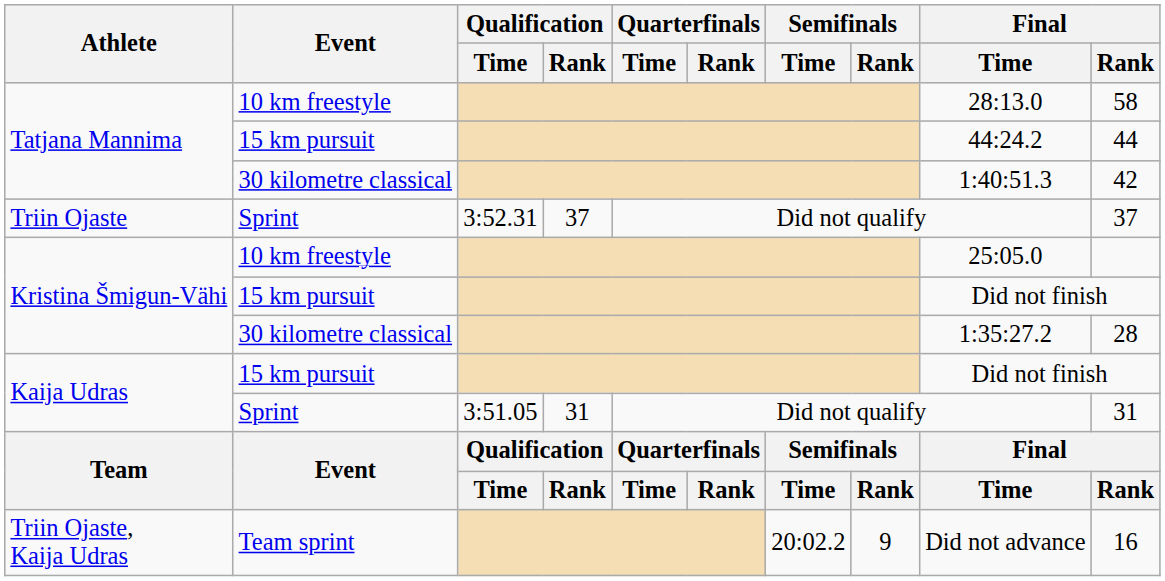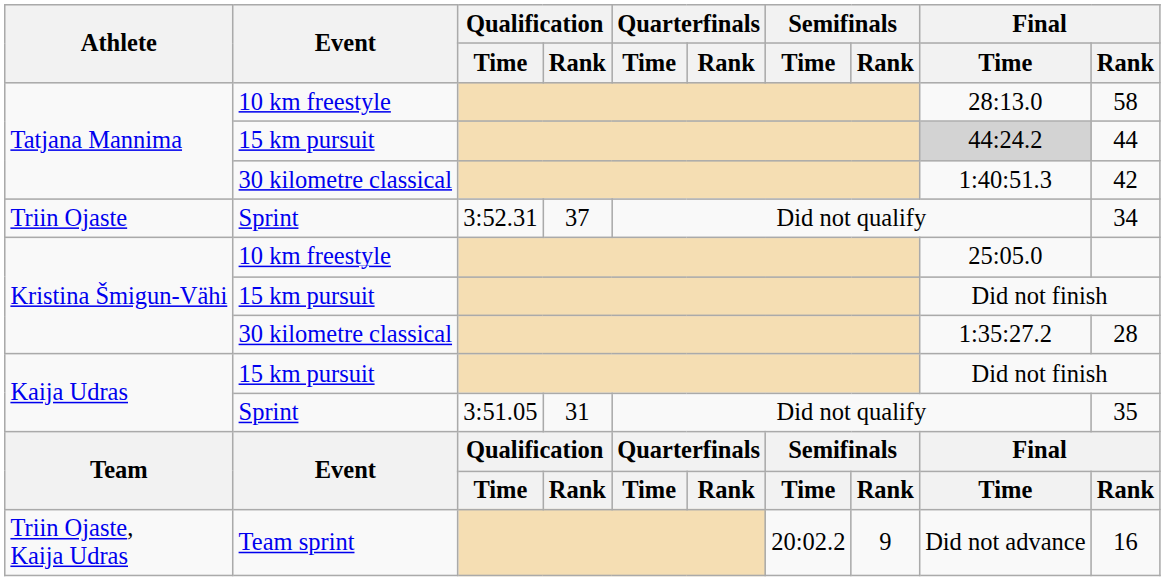Tatjana Mannima / 15 km pursuit | Final / Time: no background -> lightgrey background
Triin Ojaste | Final / Rank: 37 -> 34
Kaija Udras / Sprint | Final / Rank: 31 -> 35
